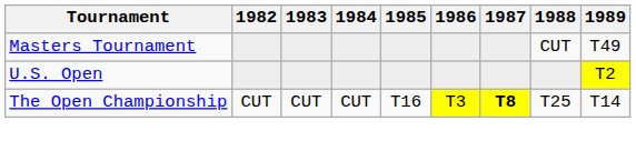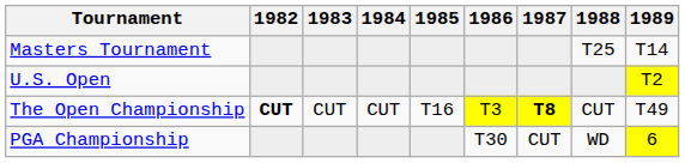Masters Tournament | 1988: CUT -> T25
Masters Tournament | 1989: T49 -> T14
The Open Championship | 1982: normal -> bold
The Open Championship | 1988: T25 -> CUT
The Open Championship | 1989: T14 -> T49
+ row: PGA Championship | T30 | CUT | WD | 6
